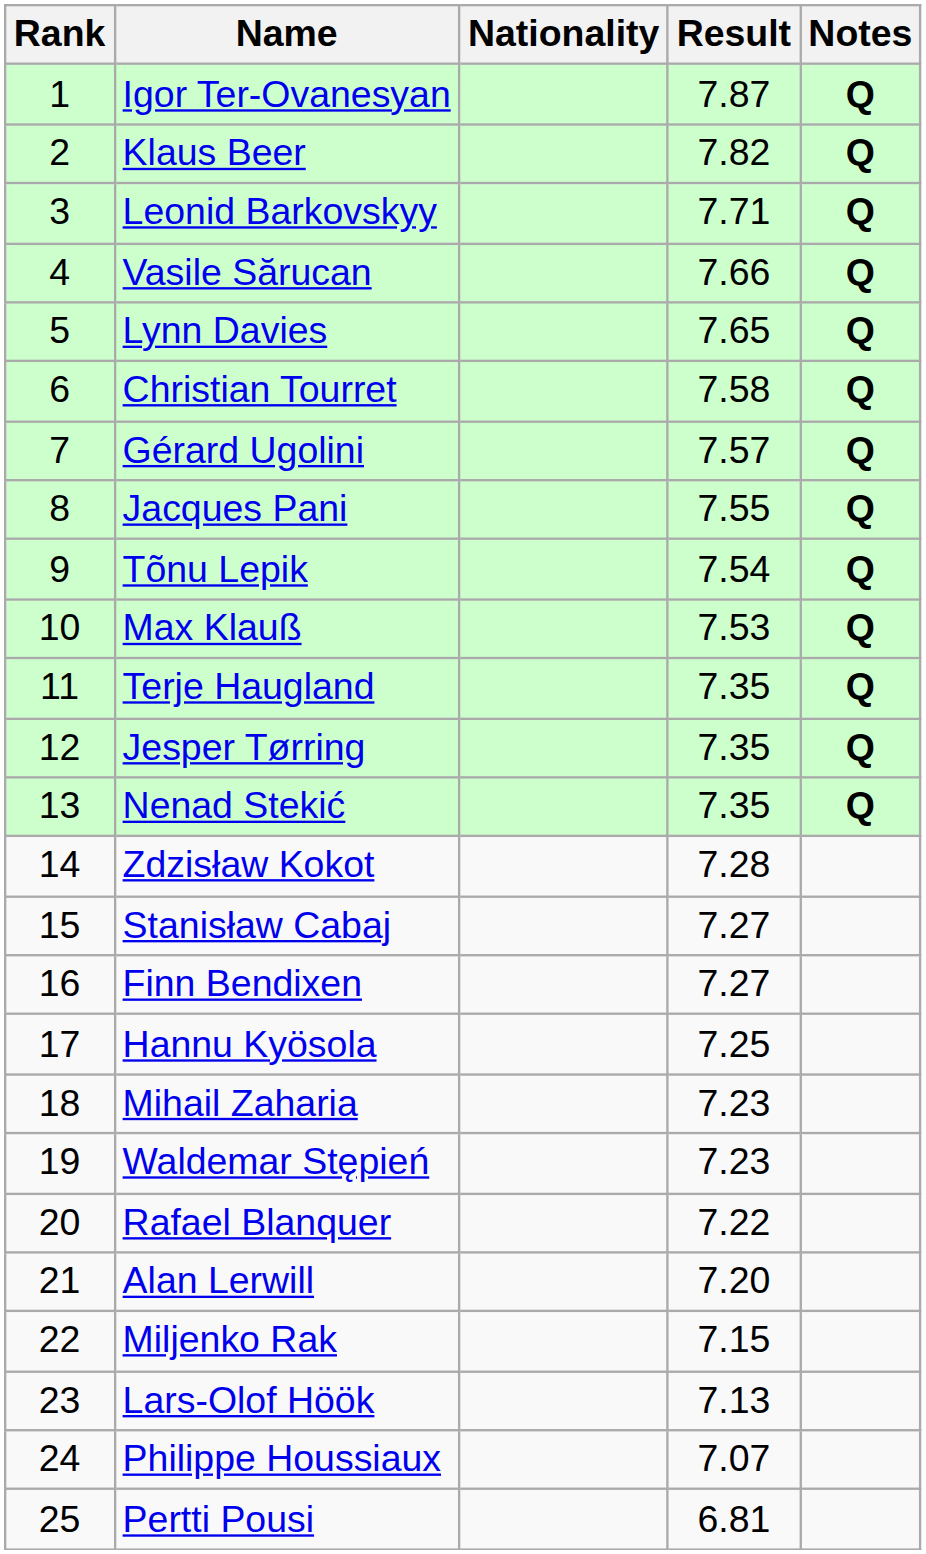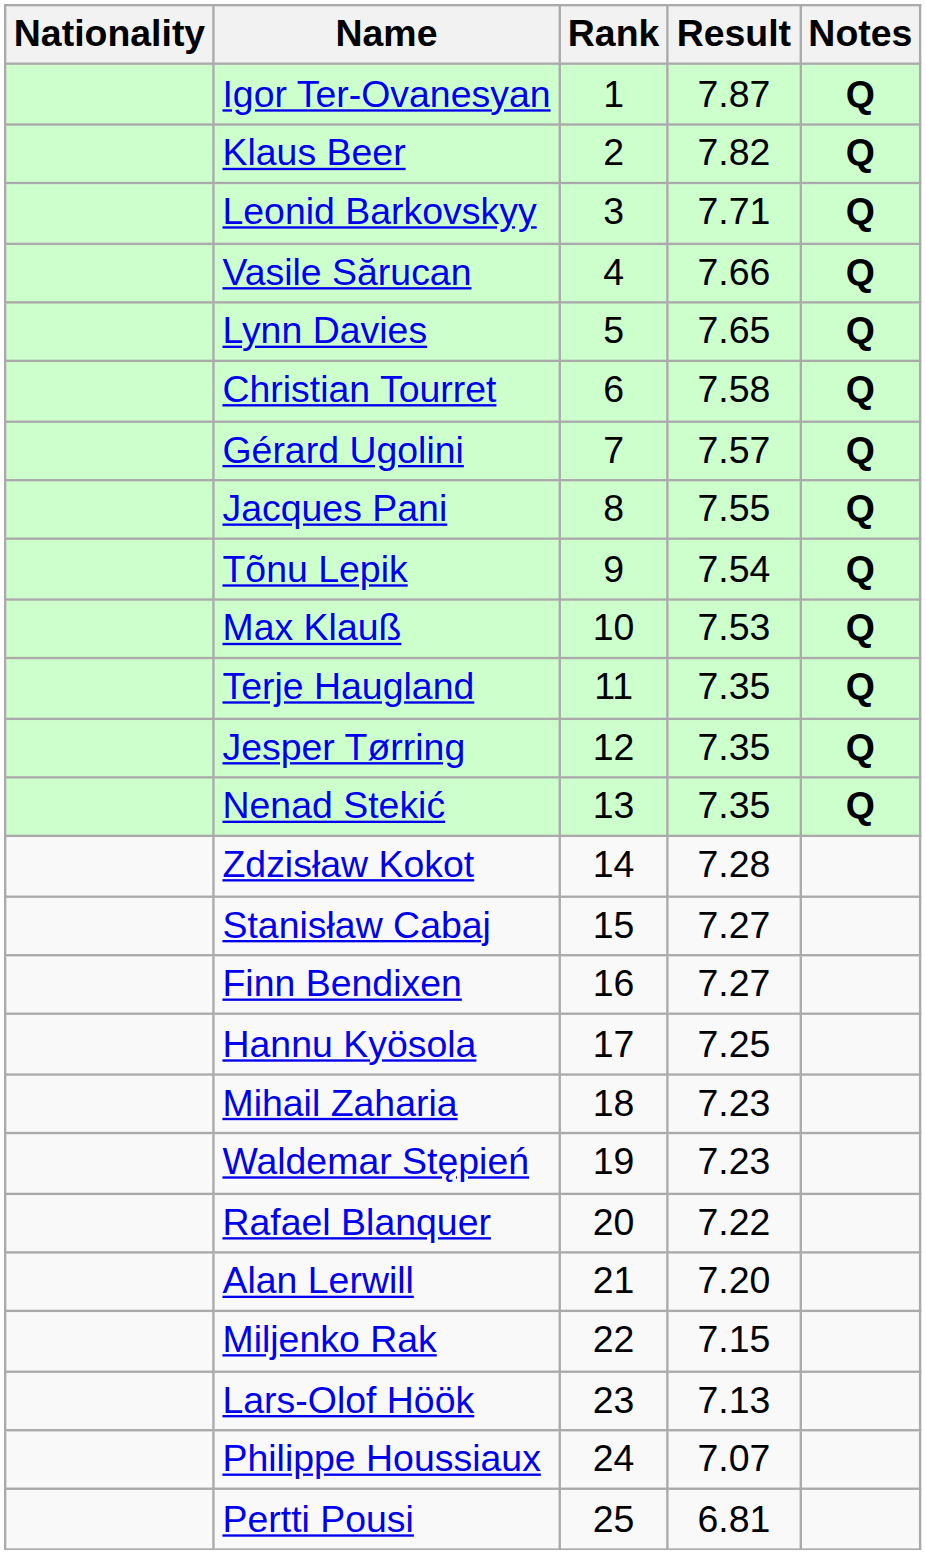columns swapped: Rank <-> Nationality
